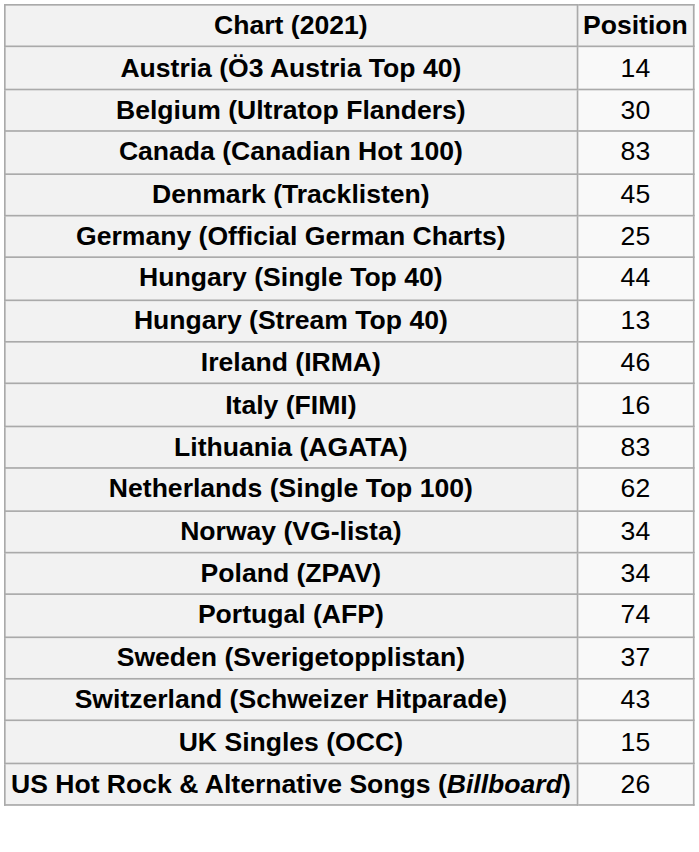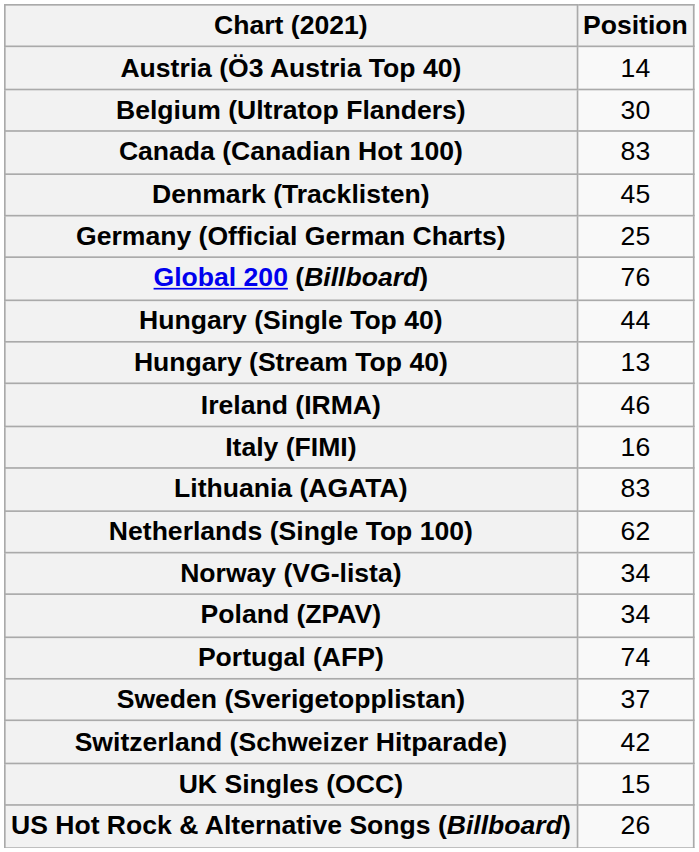+ row: Global 200 (Billboard) | 76
Switzerland (Schweizer Hitparade) | Position: 43 -> 42
